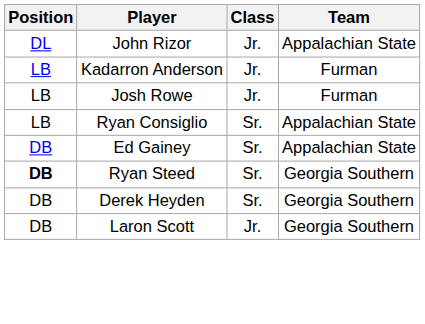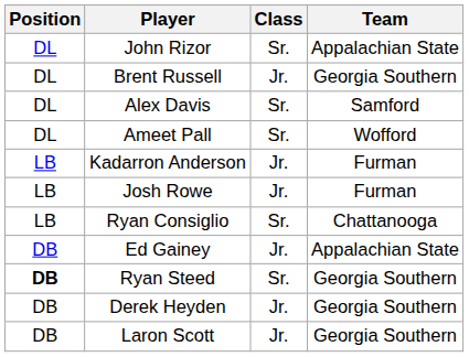John Rizor | Class: Jr. -> Sr.
+ row: DL | Brent Russell | Jr. | Georgia Southern
+ row: DL | Alex Davis | Sr. | Samford
+ row: DL | Ameet Pall | Sr. | Wofford
Ryan Consiglio | Team: Appalachian State -> Chattanooga
Ed Gainey | Class: Sr. -> Jr.
Derek Heyden | Class: Sr. -> Jr.
